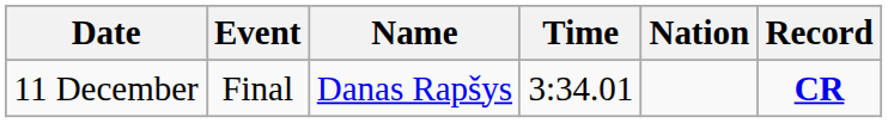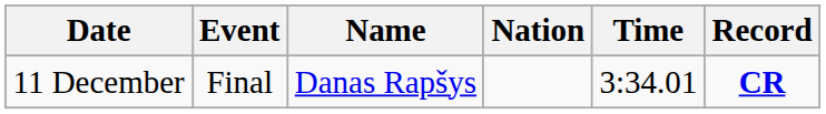columns swapped: Nation <-> Time
